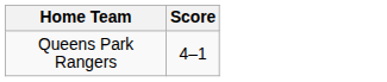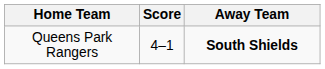+ column: Away Team | South Shields
